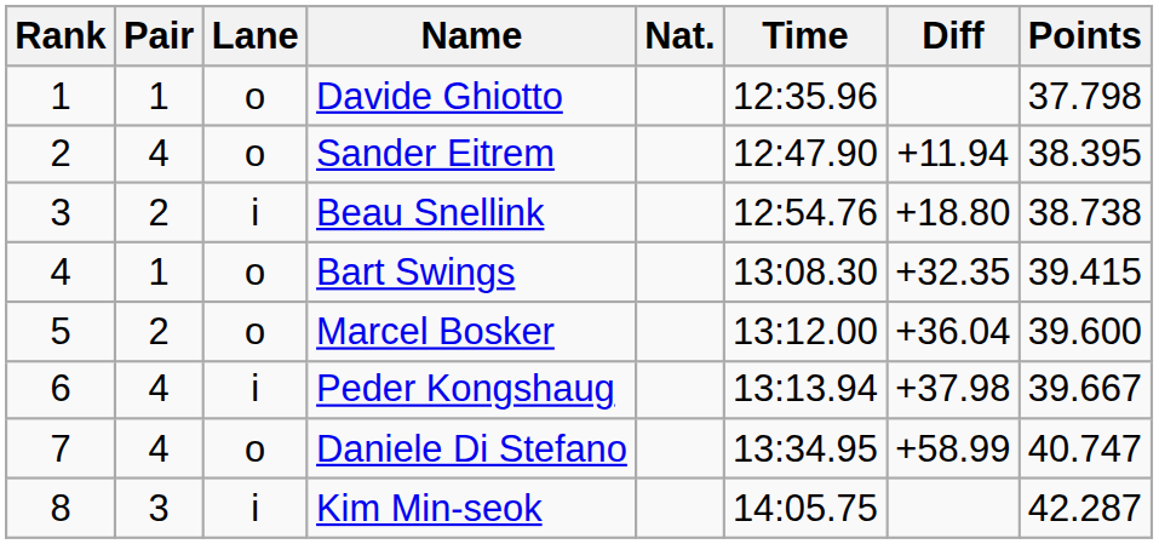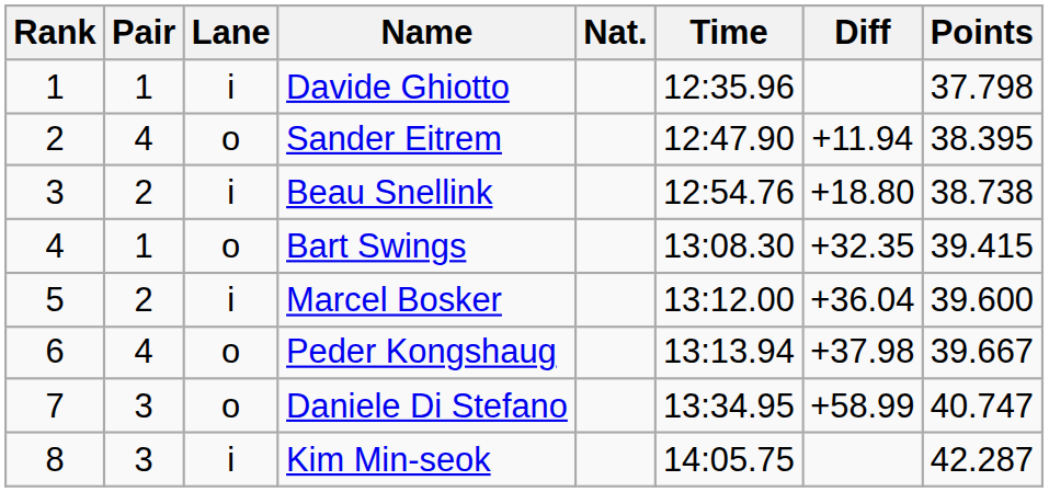Davide Ghiotto | Lane: o -> i
Marcel Bosker | Lane: o -> i
Peder Kongshaug | Lane: i -> o
Daniele Di Stefano | Pair: 4 -> 3
